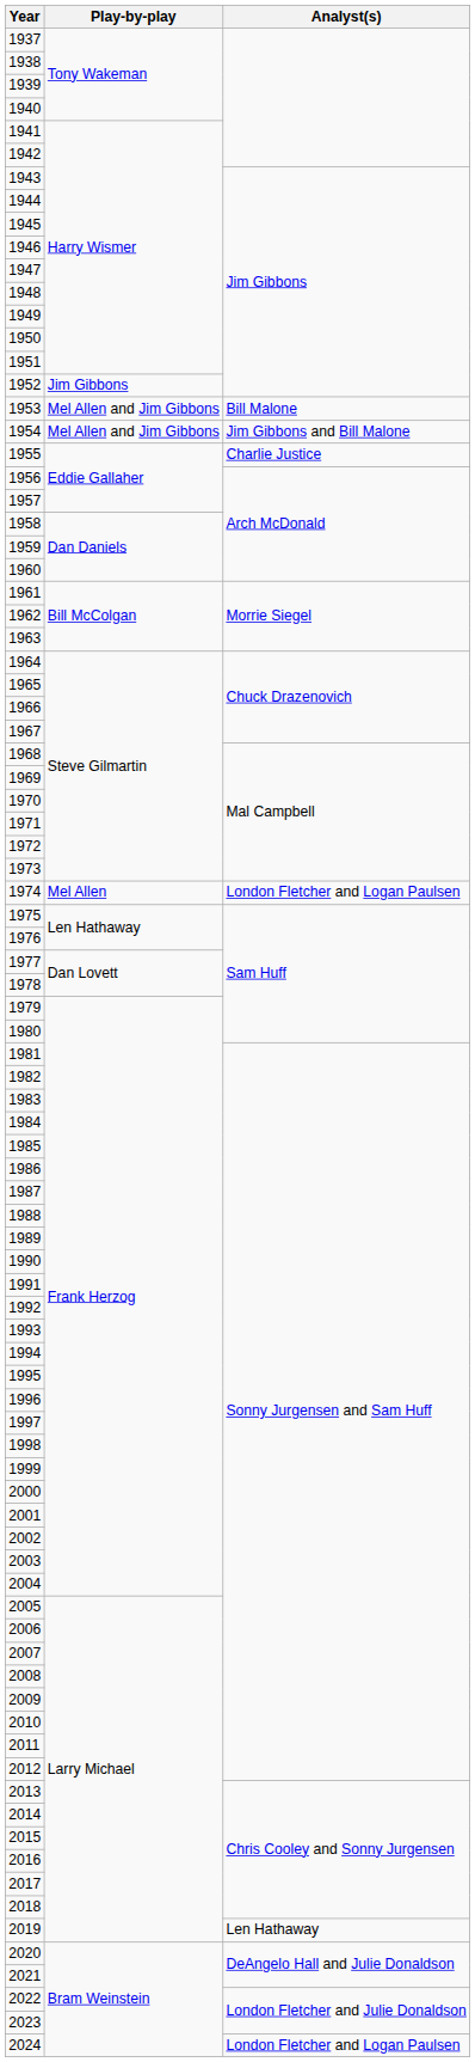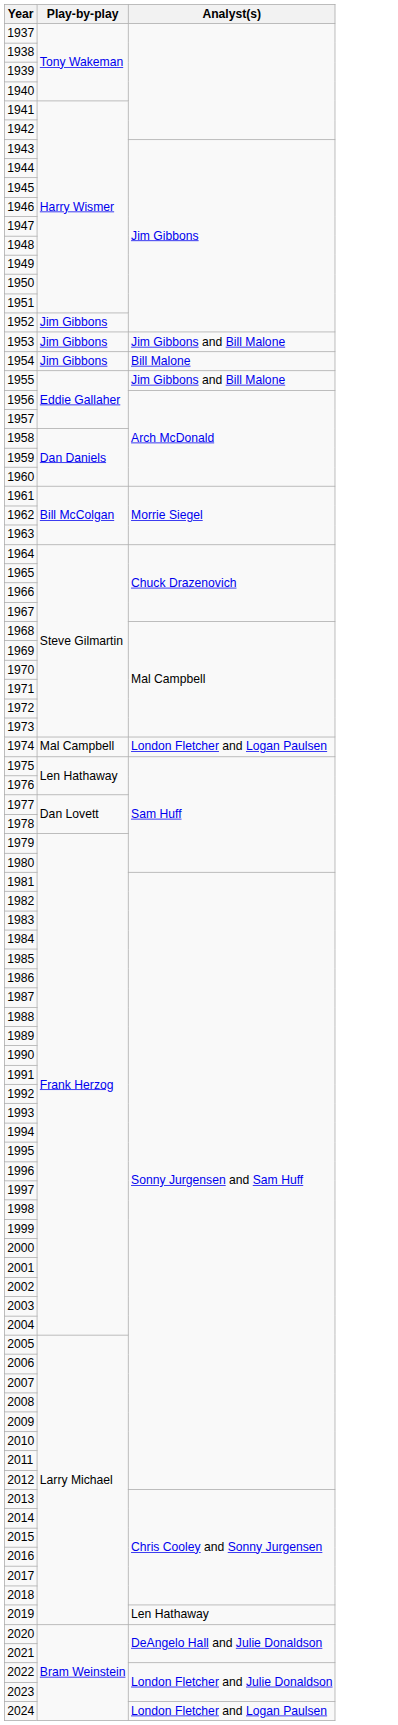1953 | Play-by-play: Mel Allen and Jim Gibbons -> Jim Gibbons
1953 | Analyst(s): Bill Malone -> Jim Gibbons and Bill Malone
1954 | Play-by-play: Mel Allen and Jim Gibbons -> Jim Gibbons
1954 | Analyst(s): Jim Gibbons and Bill Malone -> Bill Malone
1955 | Analyst(s): Charlie Justice -> Jim Gibbons and Bill Malone
1974 | Play-by-play: Mel Allen -> Mal Campbell
